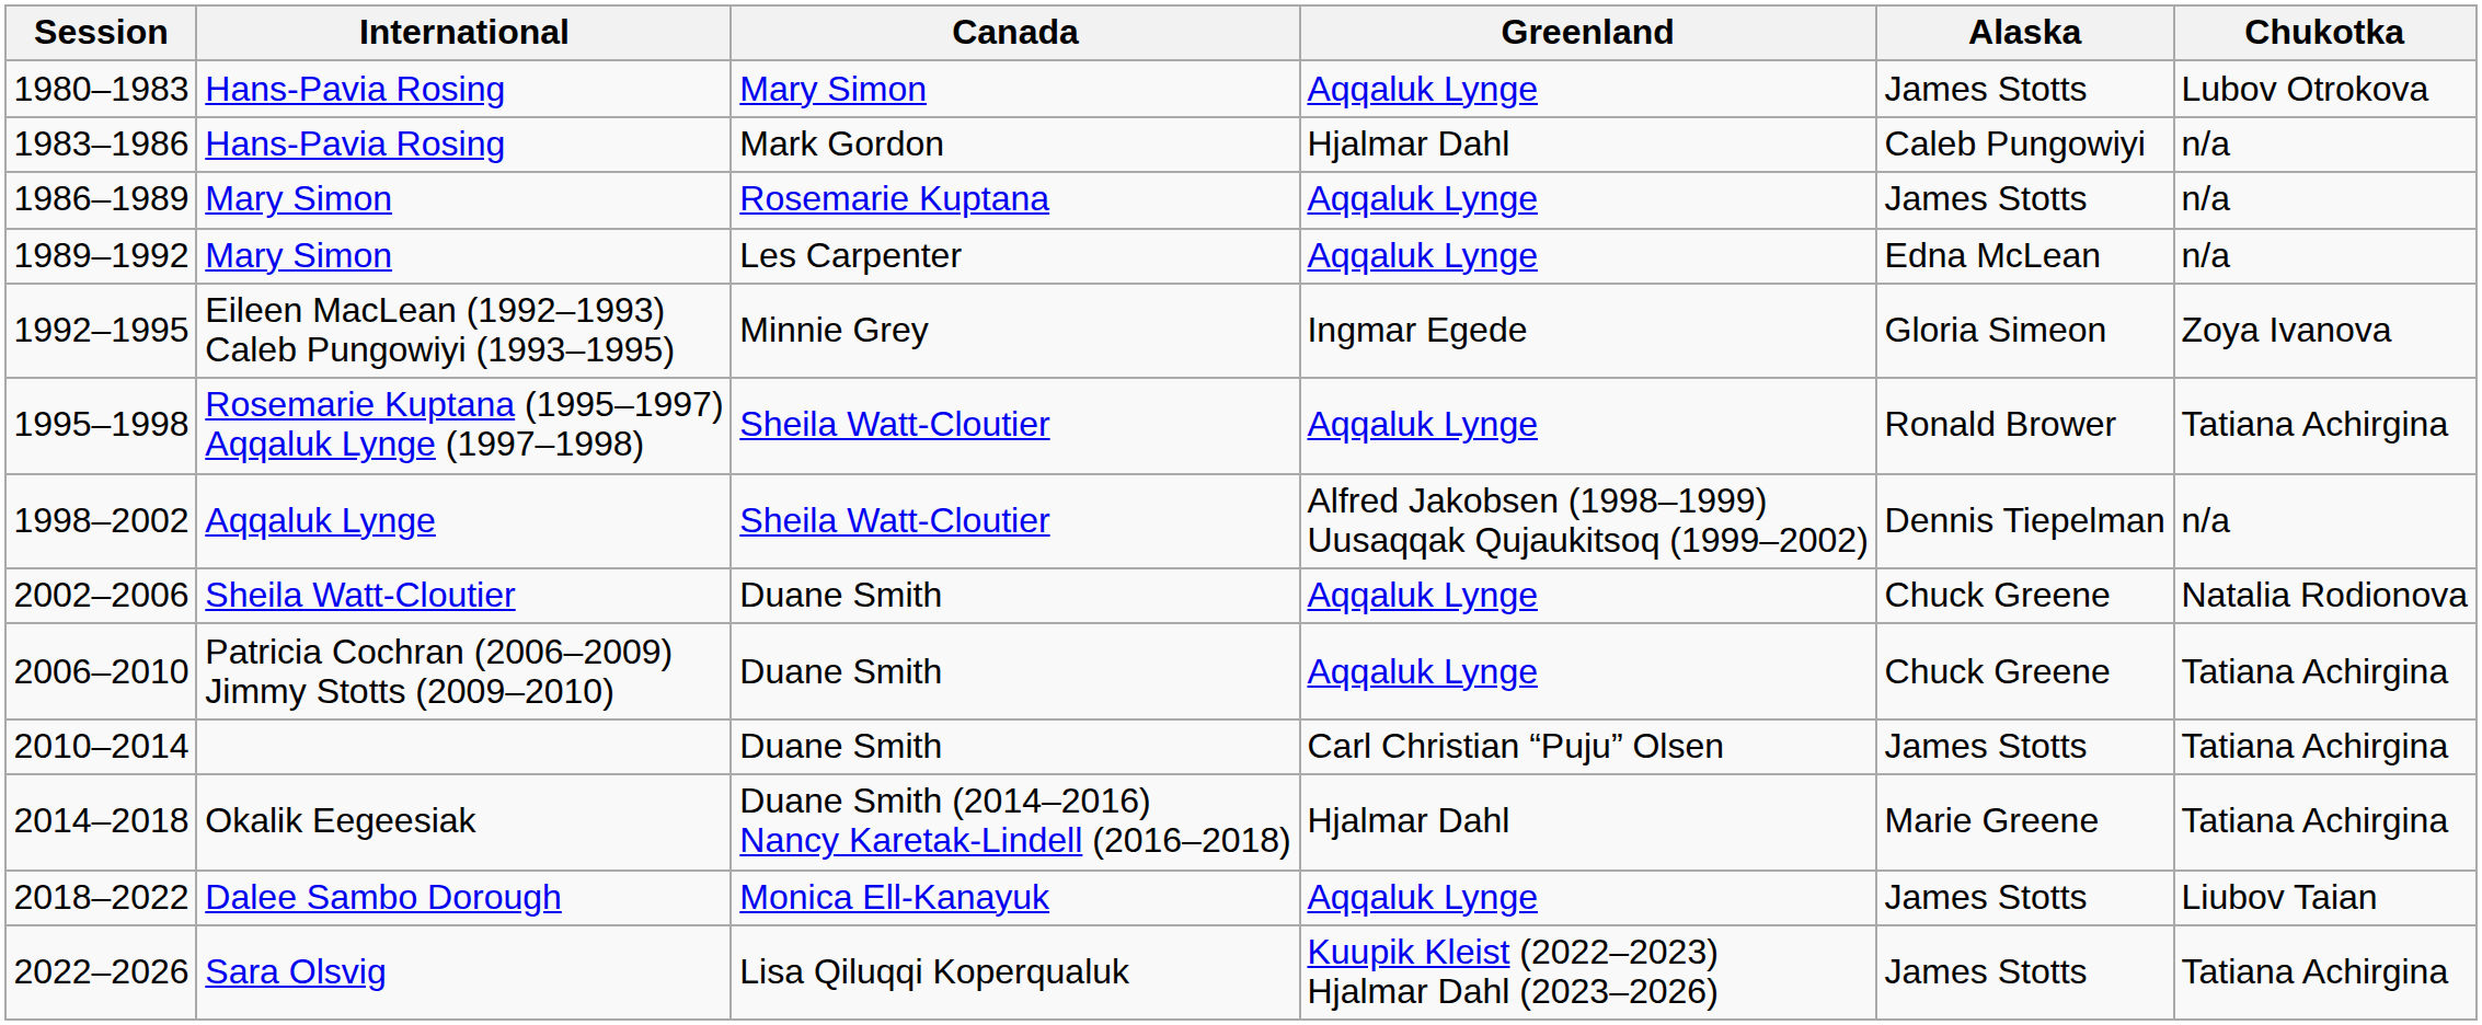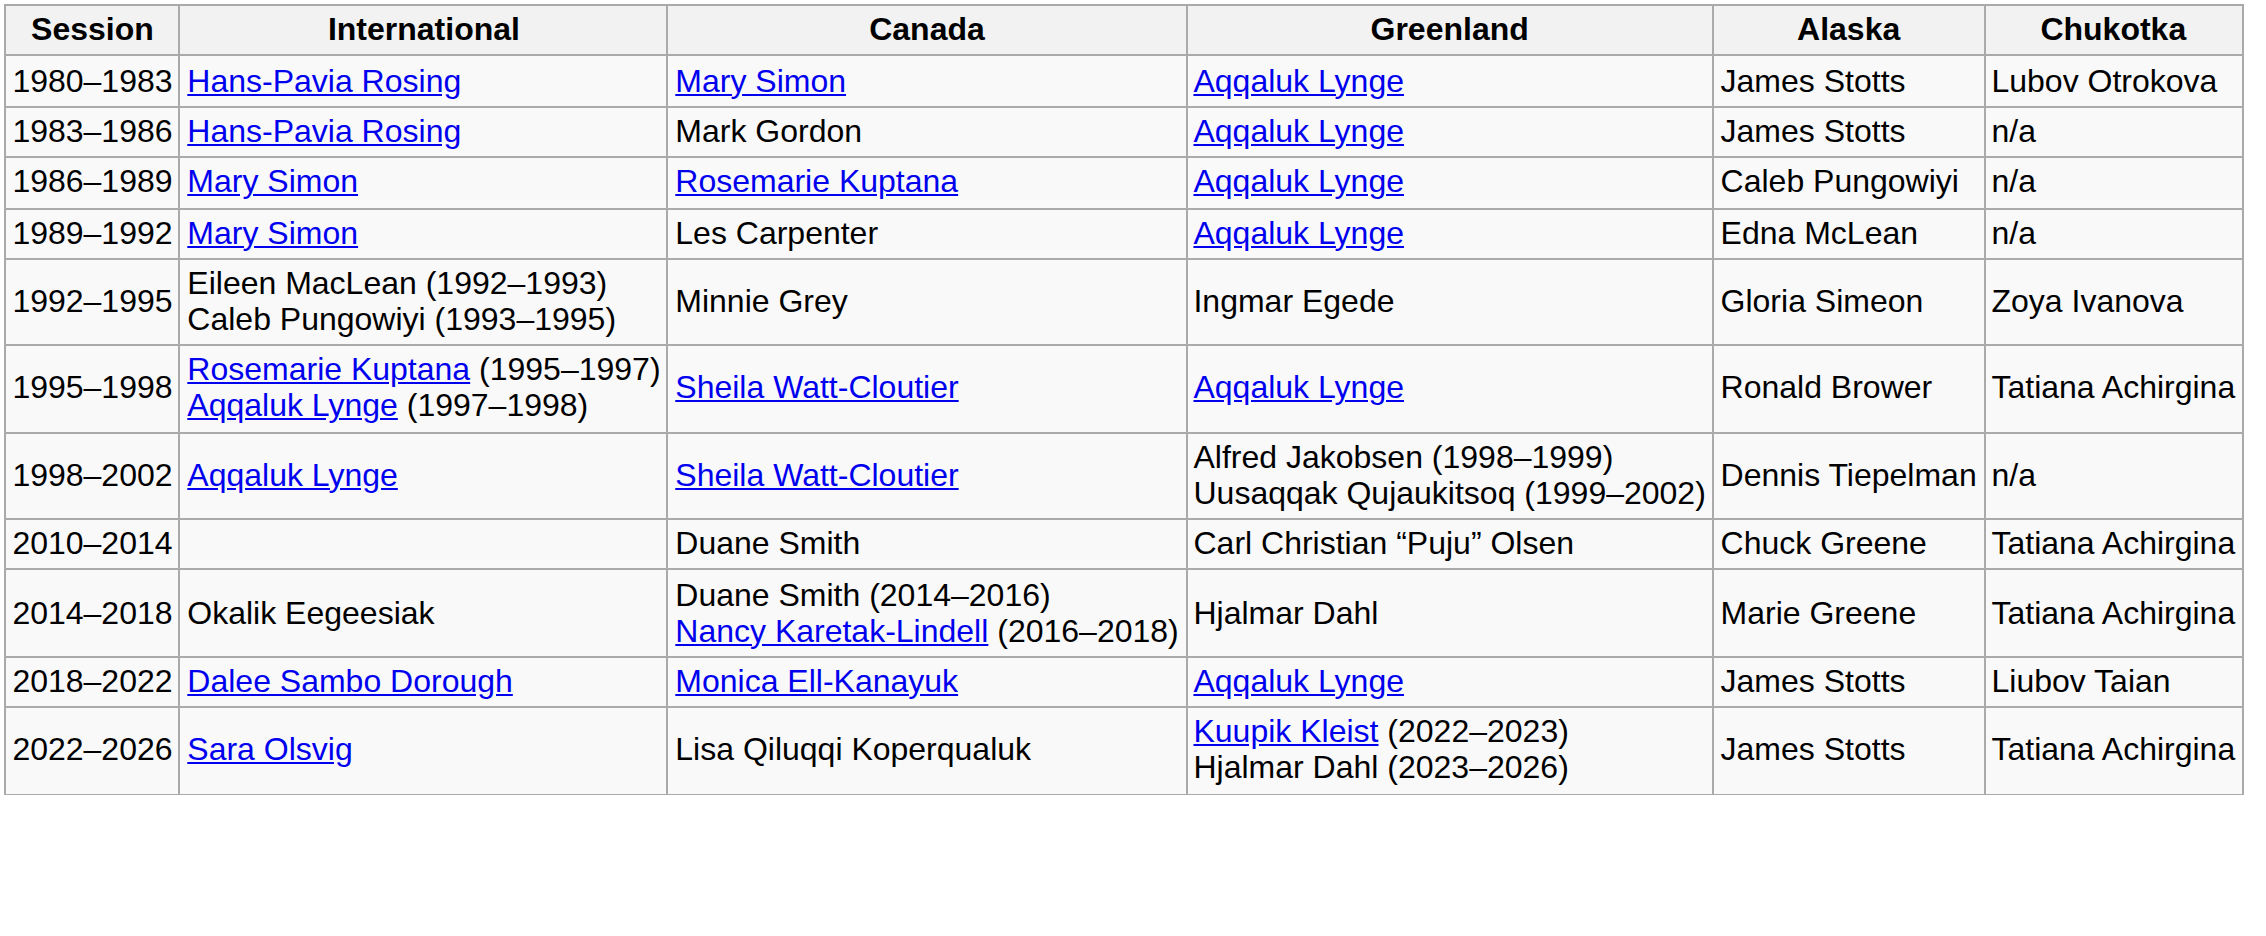1983–1986 | Greenland: Hjalmar Dahl -> Aqqaluk Lynge
1983–1986 | Alaska: Caleb Pungowiyi -> James Stotts
1986–1989 | Alaska: James Stotts -> Caleb Pungowiyi
- row: 2002–2006 | Sheila Watt-Cloutier | Duane Smith | Aqqaluk Lynge | Chuck Greene | Natalia Rodionova
- row: 2006–2010 | Patricia Cochran (2006–2009) Jimmy Stotts (2009–2010) | Duane Smith | Aqqaluk Lynge | Chuck Greene | Tatiana Achirgina
2010–2014 | Alaska: James Stotts -> Chuck Greene
